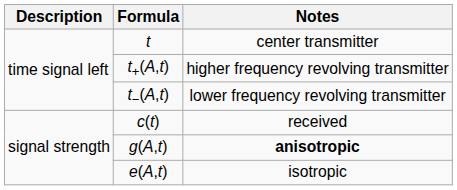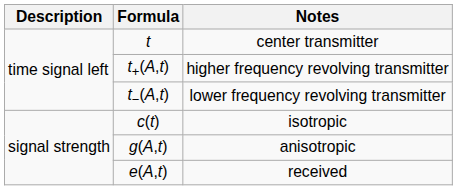c(t) | Notes: received -> isotropic
g(A,t) | Notes: bold -> normal
e(A,t) | Notes: isotropic -> received
